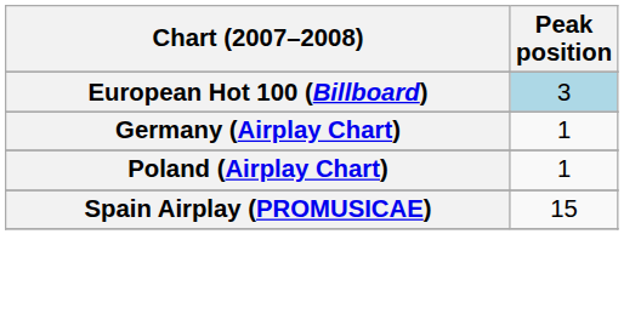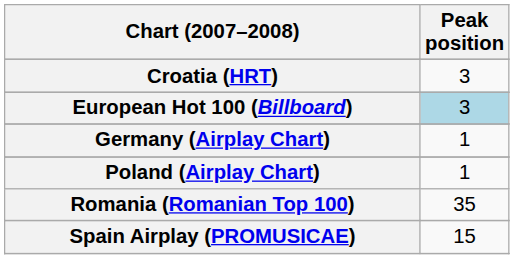+ row: Croatia (HRT) | 3
+ row: Romania (Romanian Top 100) | 35
